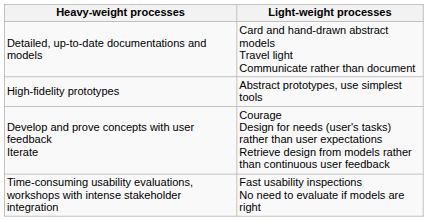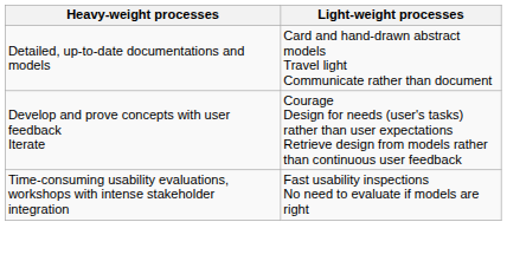- row: High-fidelity prototypes | Abstract prototypes, use simplest tools
